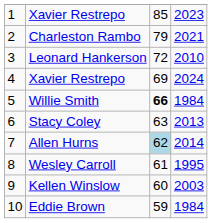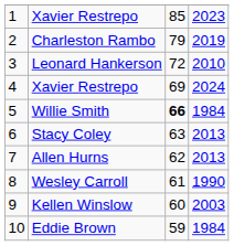Charleston Rambo | column 4: 2021 -> 2019
Allen Hurns | column 3: lightblue background -> no background
Allen Hurns | column 4: 2014 -> 2013
Wesley Carroll | column 4: 1995 -> 1990
